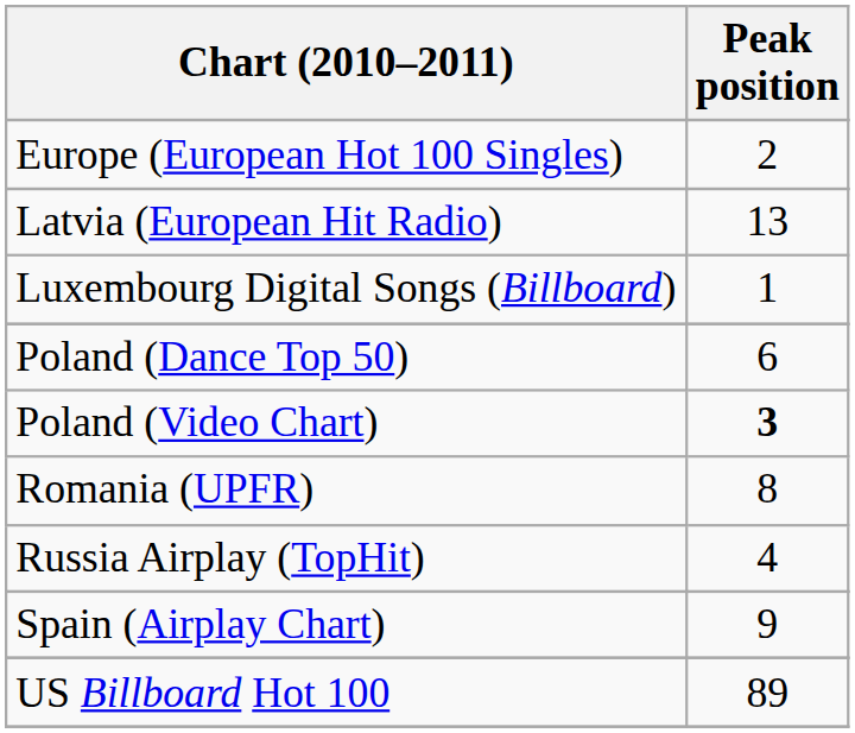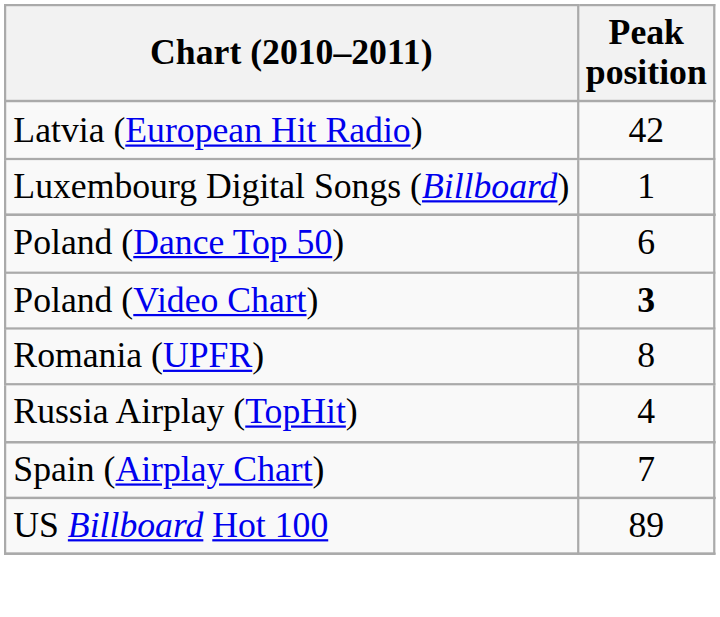- row: Europe (European Hot 100 Singles) | 2
Latvia (European Hit Radio) | Peak position: 13 -> 42
Spain (Airplay Chart) | Peak position: 9 -> 7
